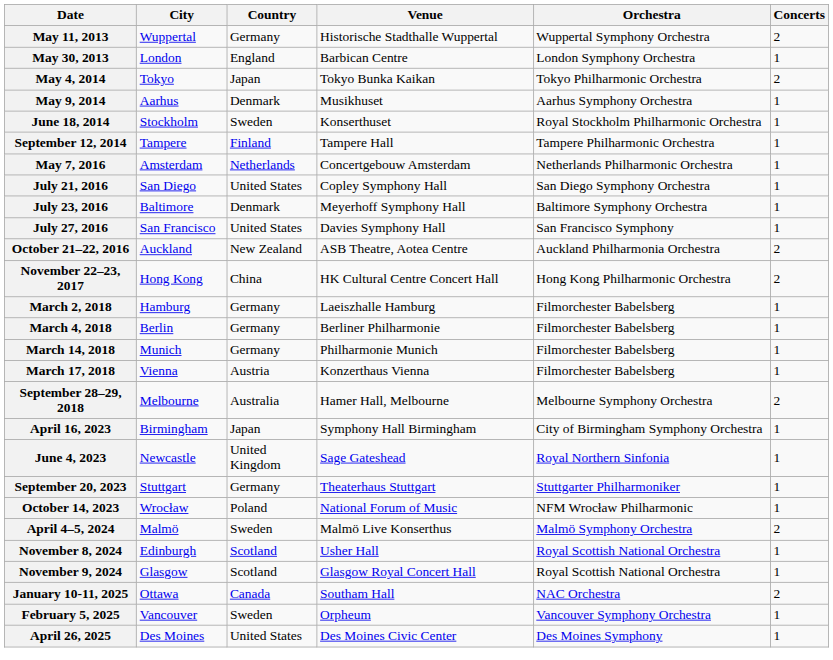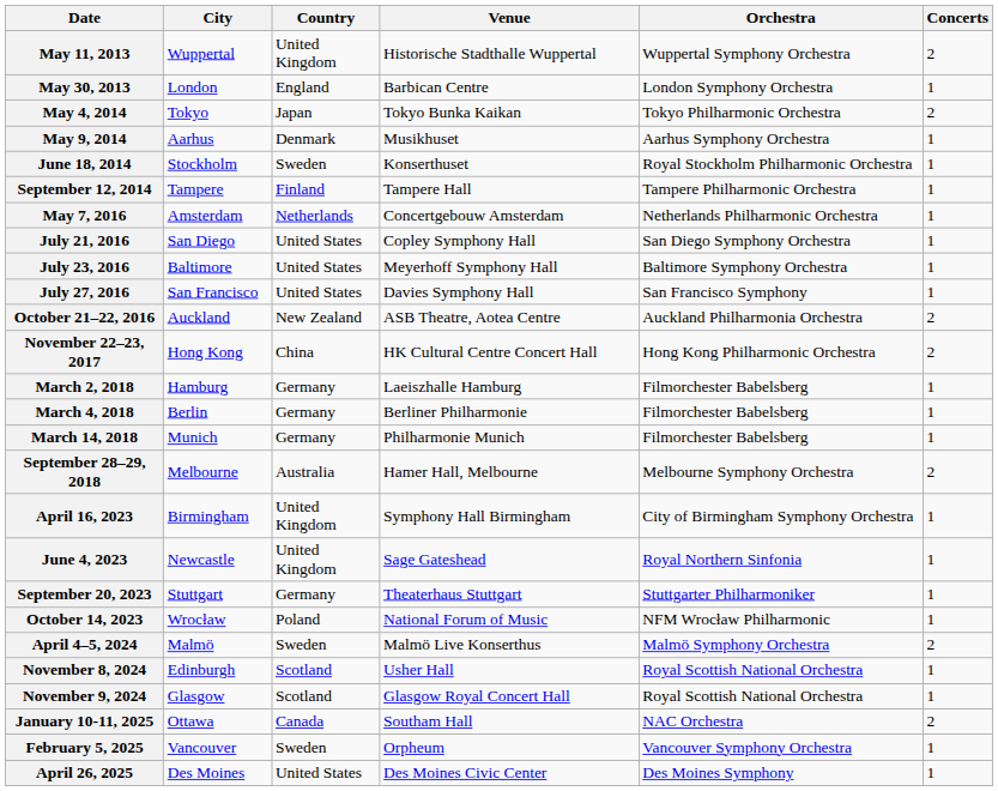May 11, 2013 | Country: Germany -> United Kingdom
July 23, 2016 | Country: Denmark -> United States
- row: March 17, 2018 | Vienna | Austria | Konzerthaus Vienna | Filmorchester Babelsberg | 1
April 16, 2023 | Country: Japan -> United Kingdom
